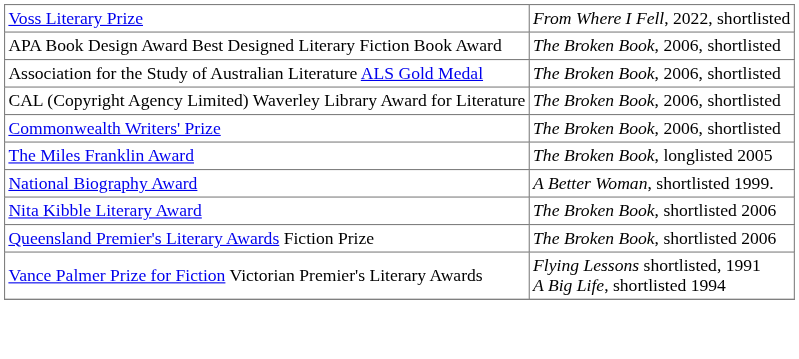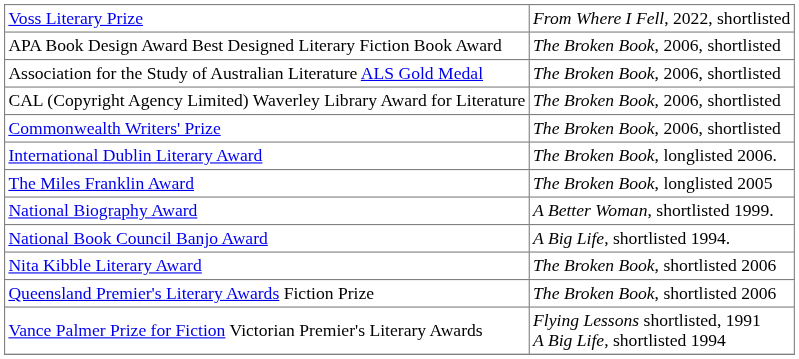+ row: International Dublin Literary Award | The Broken Book, longlisted 2006.
+ row: National Book Council Banjo Award | A Big Life, shortlisted 1994.
